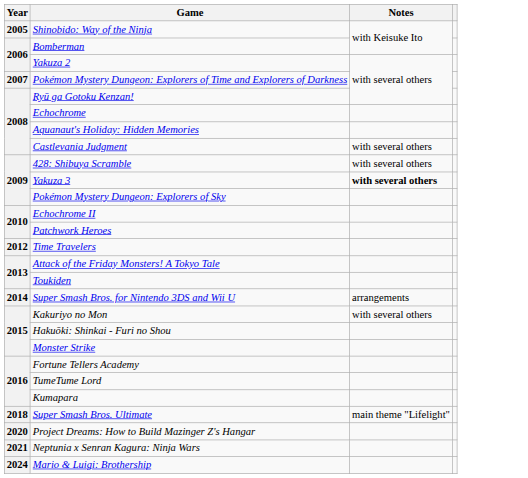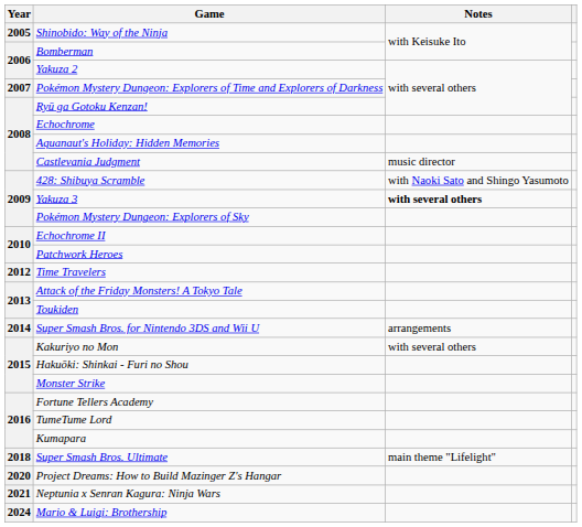Castlevania Judgment | Notes: with several others -> music director
428: Shibuya Scramble | Notes: with several others -> with Naoki Sato and Shingo Yasumoto
